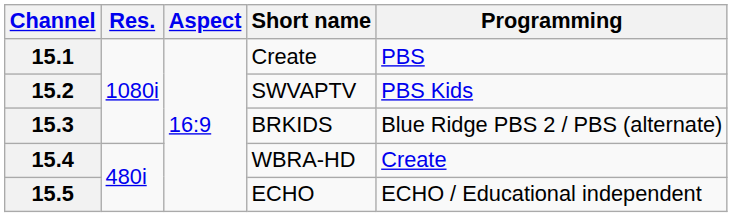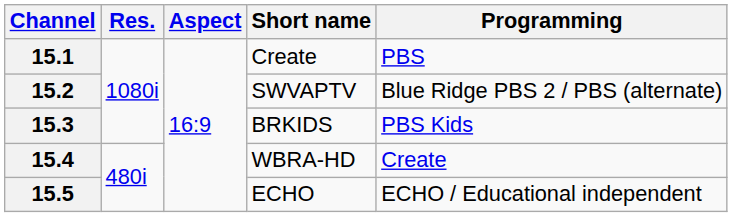15.2 | Programming: PBS Kids -> Blue Ridge PBS 2 / PBS (alternate)
15.3 | Programming: Blue Ridge PBS 2 / PBS (alternate) -> PBS Kids
